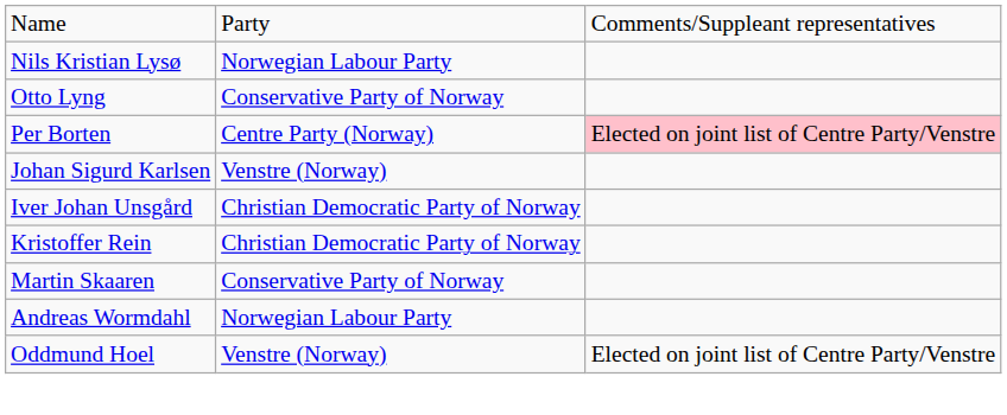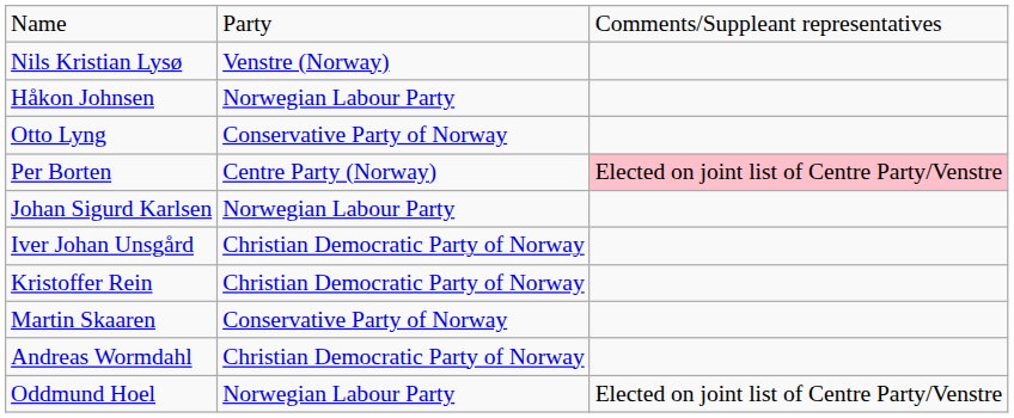Nils Kristian Lysø | column 2: Norwegian Labour Party -> Venstre (Norway)
+ row: Håkon Johnsen | Norwegian Labour Party
Johan Sigurd Karlsen | column 2: Venstre (Norway) -> Norwegian Labour Party
Andreas Wormdahl | column 2: Norwegian Labour Party -> Christian Democratic Party of Norway
Oddmund Hoel | column 2: Venstre (Norway) -> Norwegian Labour Party
